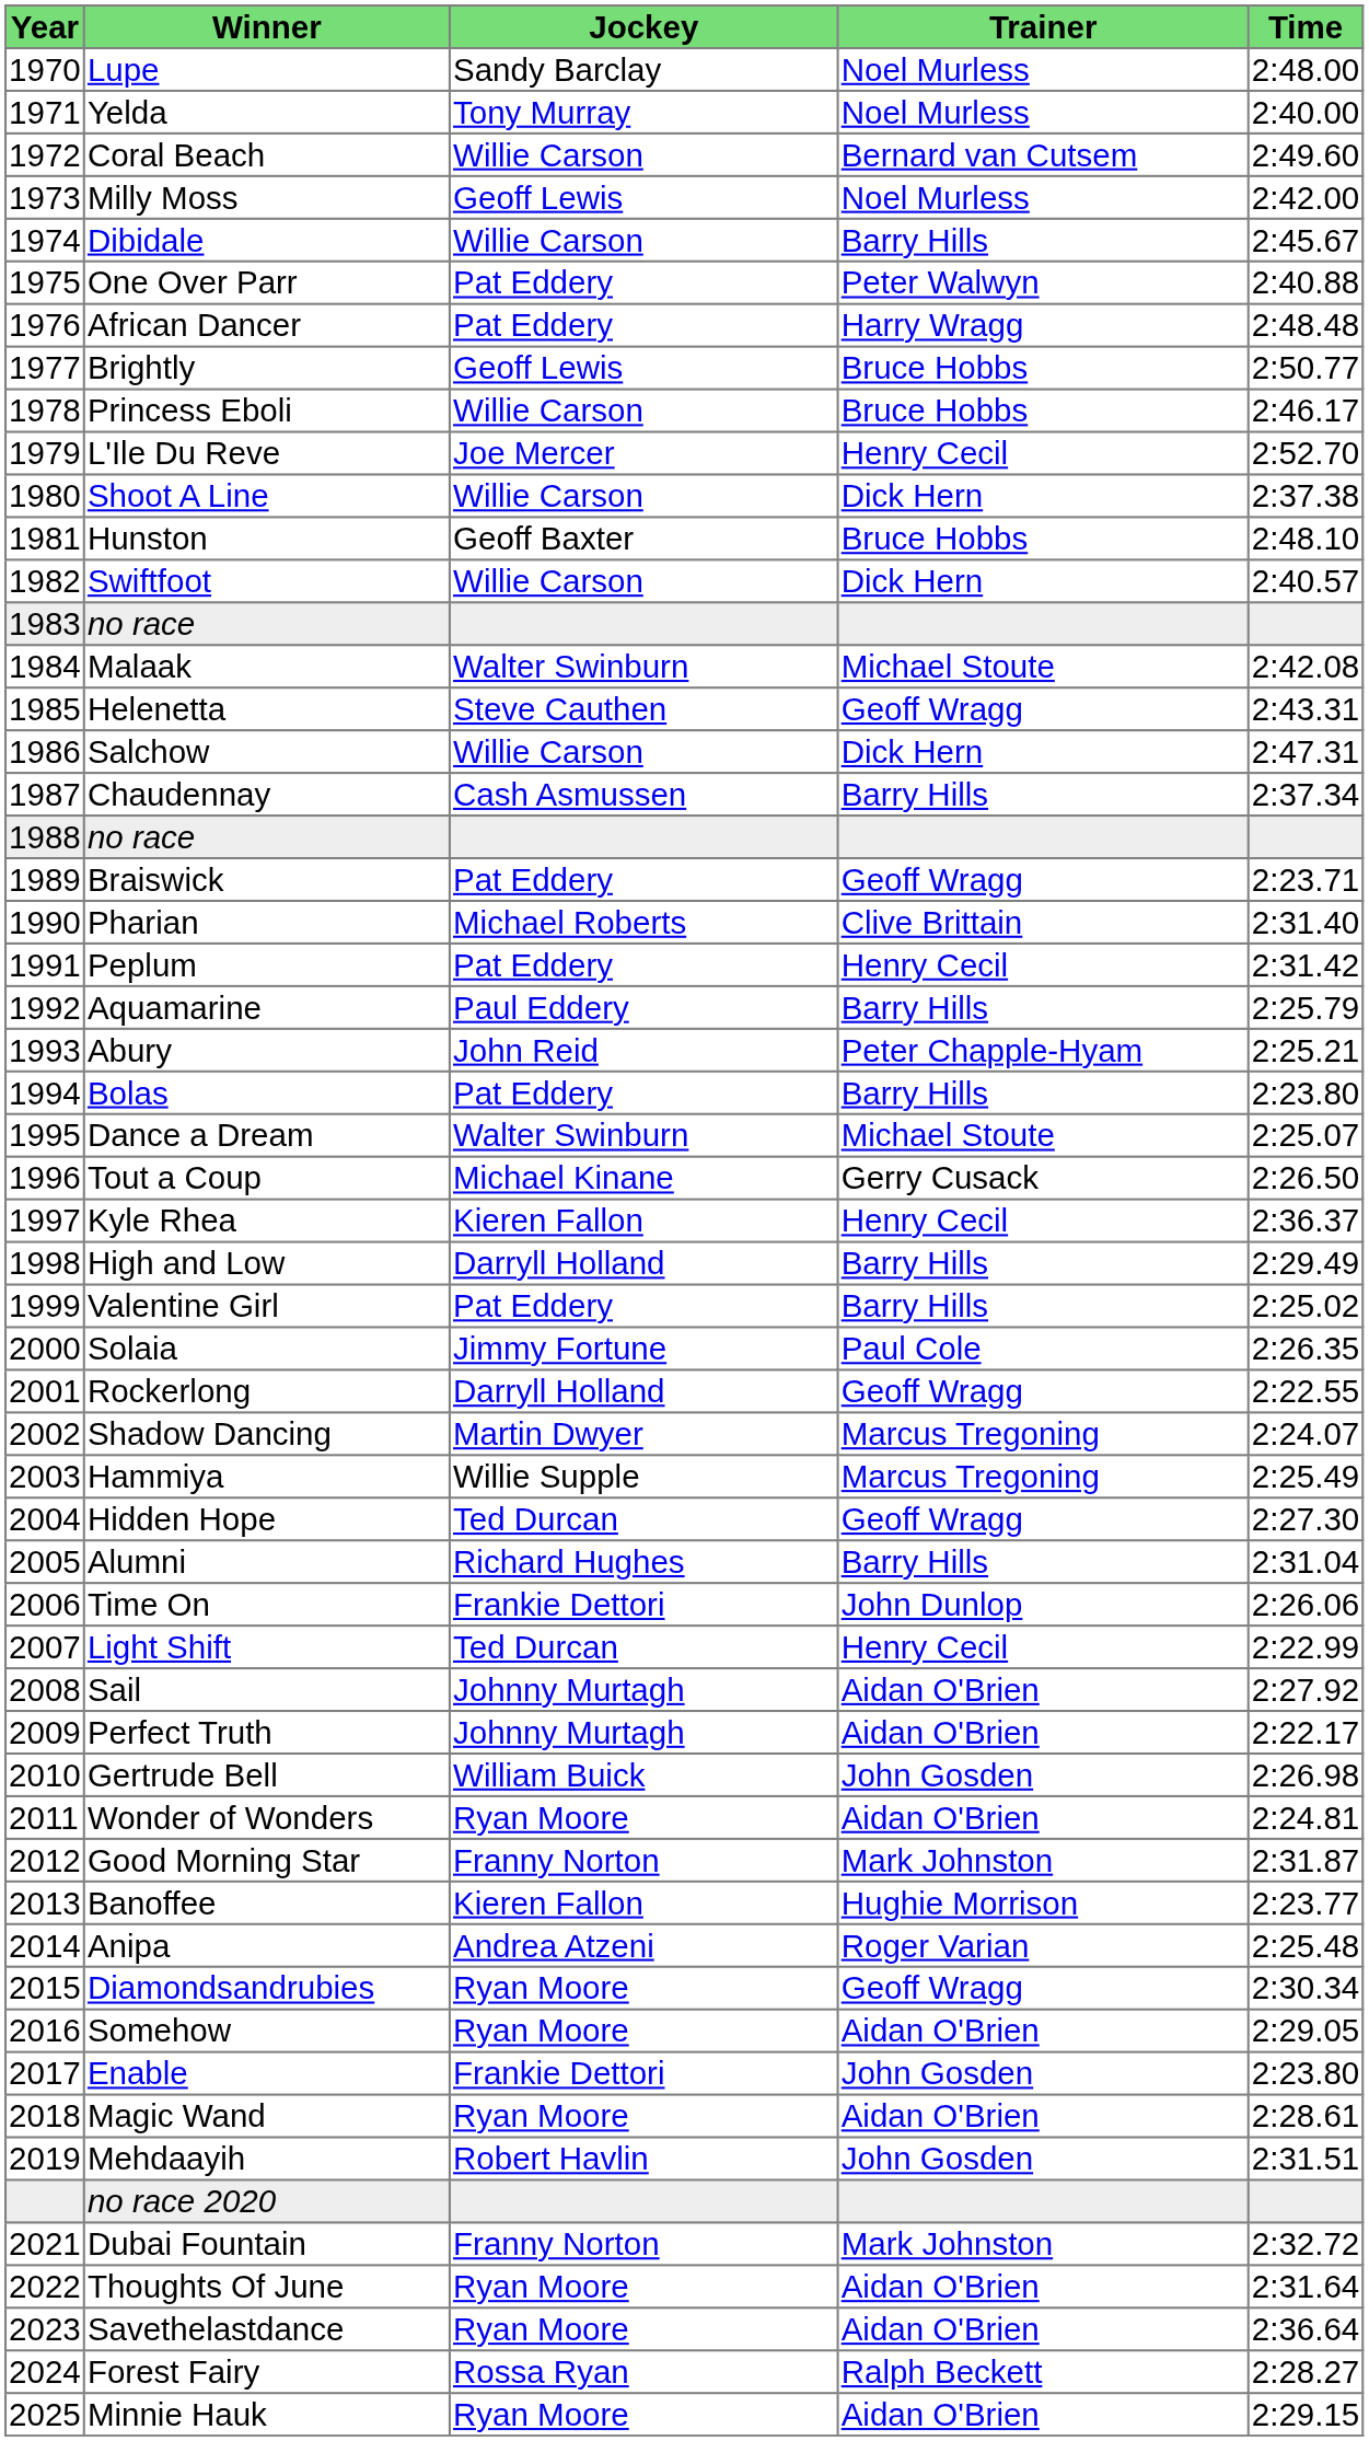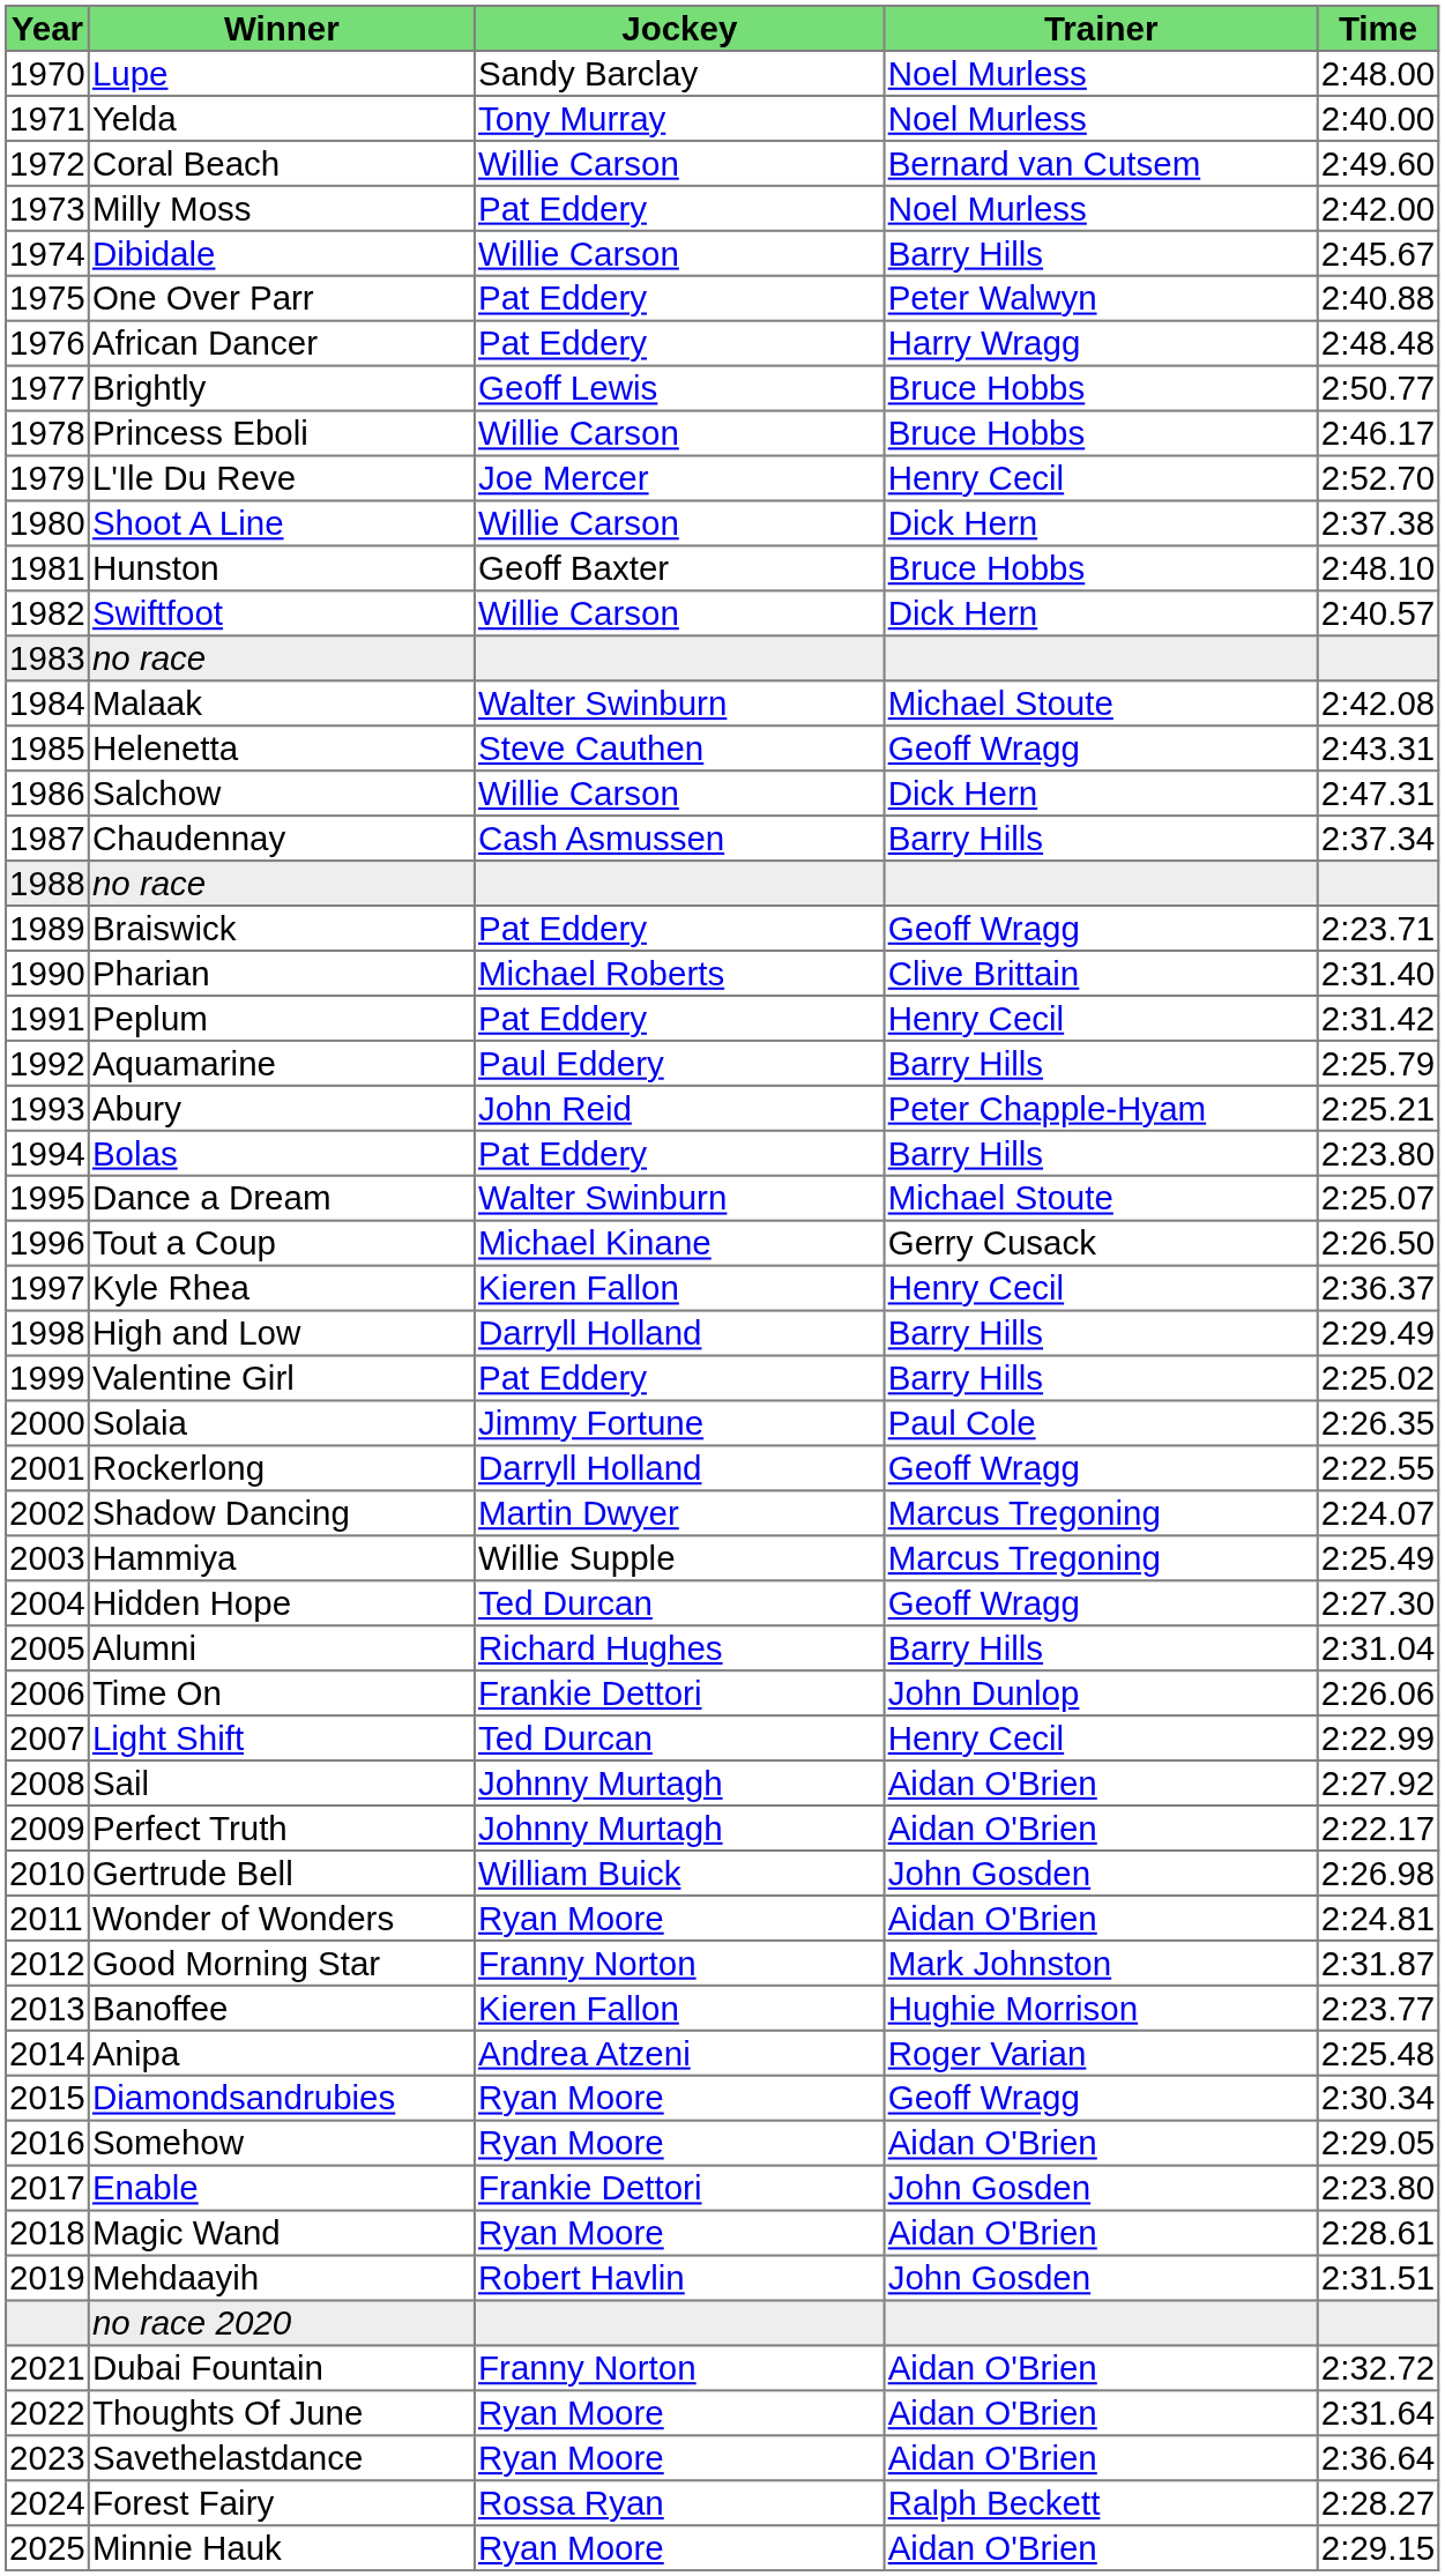Milly Moss | Jockey: Geoff Lewis -> Pat Eddery
Dubai Fountain | Trainer: Mark Johnston -> Aidan O'Brien
